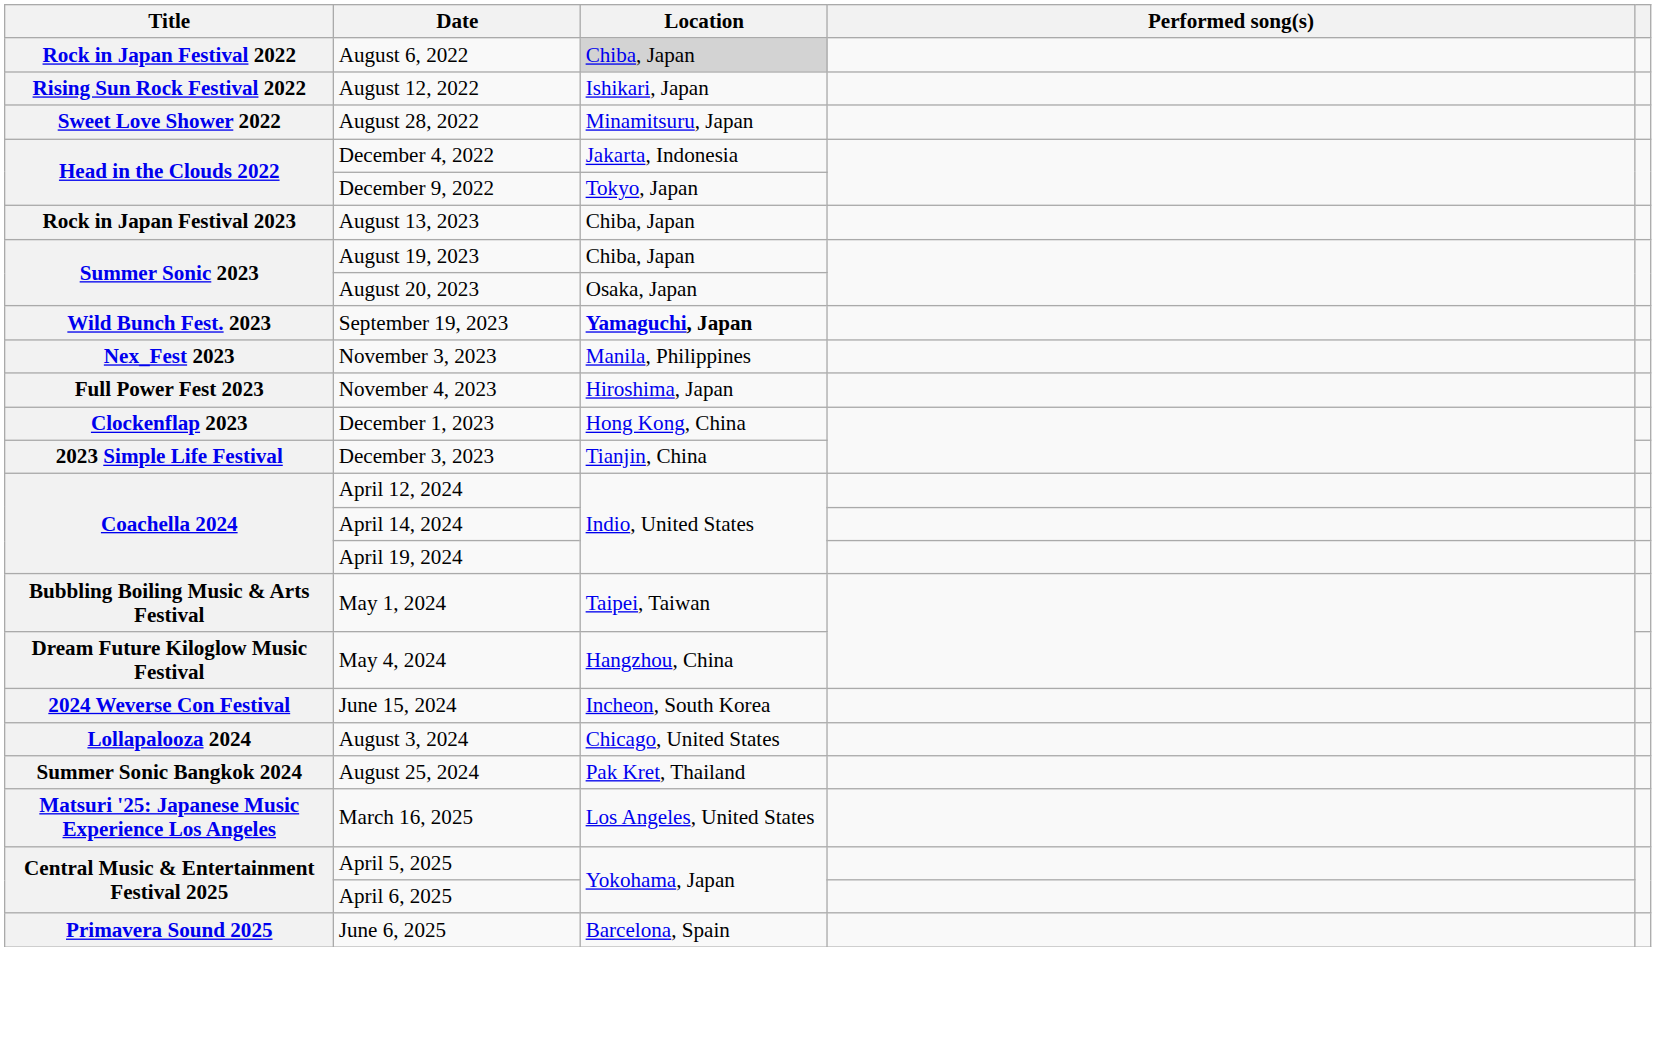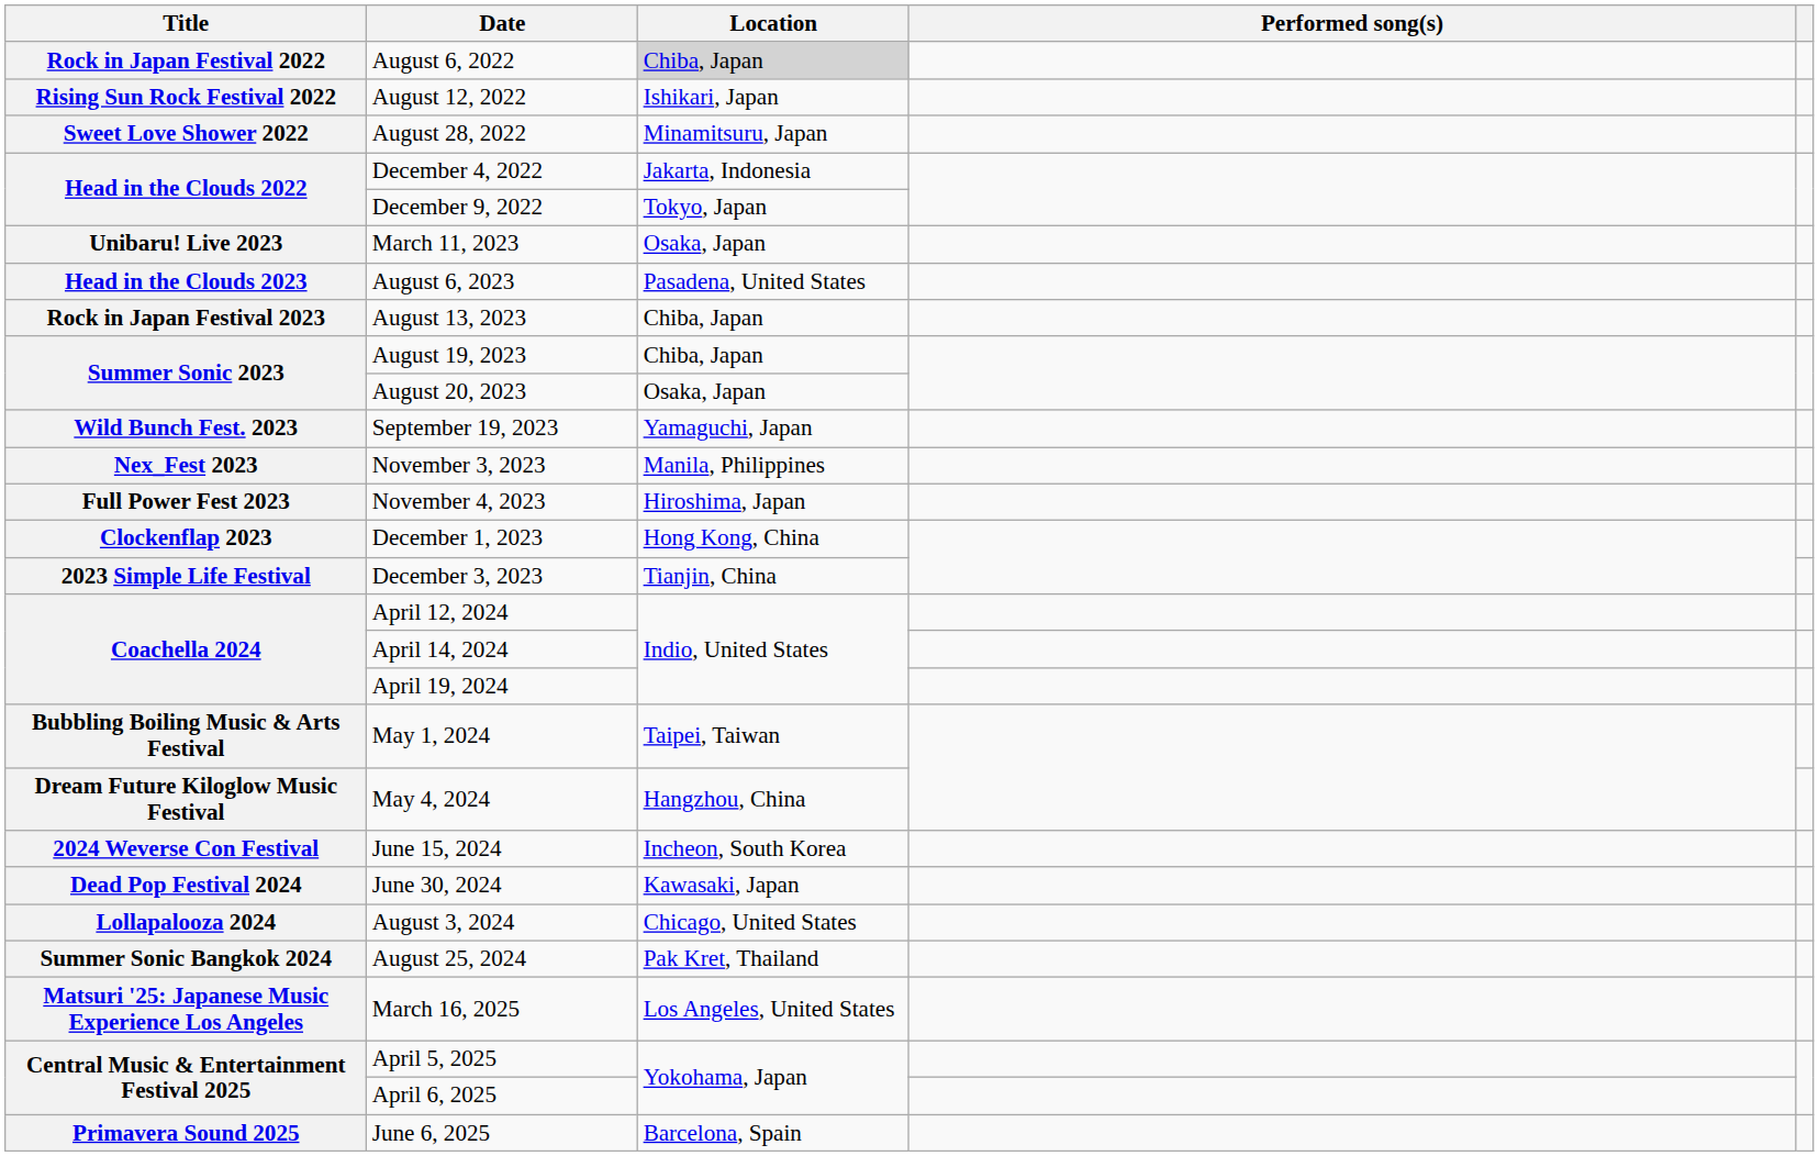+ row: Unibaru! Live 2023 | March 11, 2023 | Osaka, Japan
+ row: Head in the Clouds 2023 | August 6, 2023 | Pasadena, United States
September 19, 2023 | Location: bold -> normal
+ row: Dead Pop Festival 2024 | June 30, 2024 | Kawasaki, Japan
